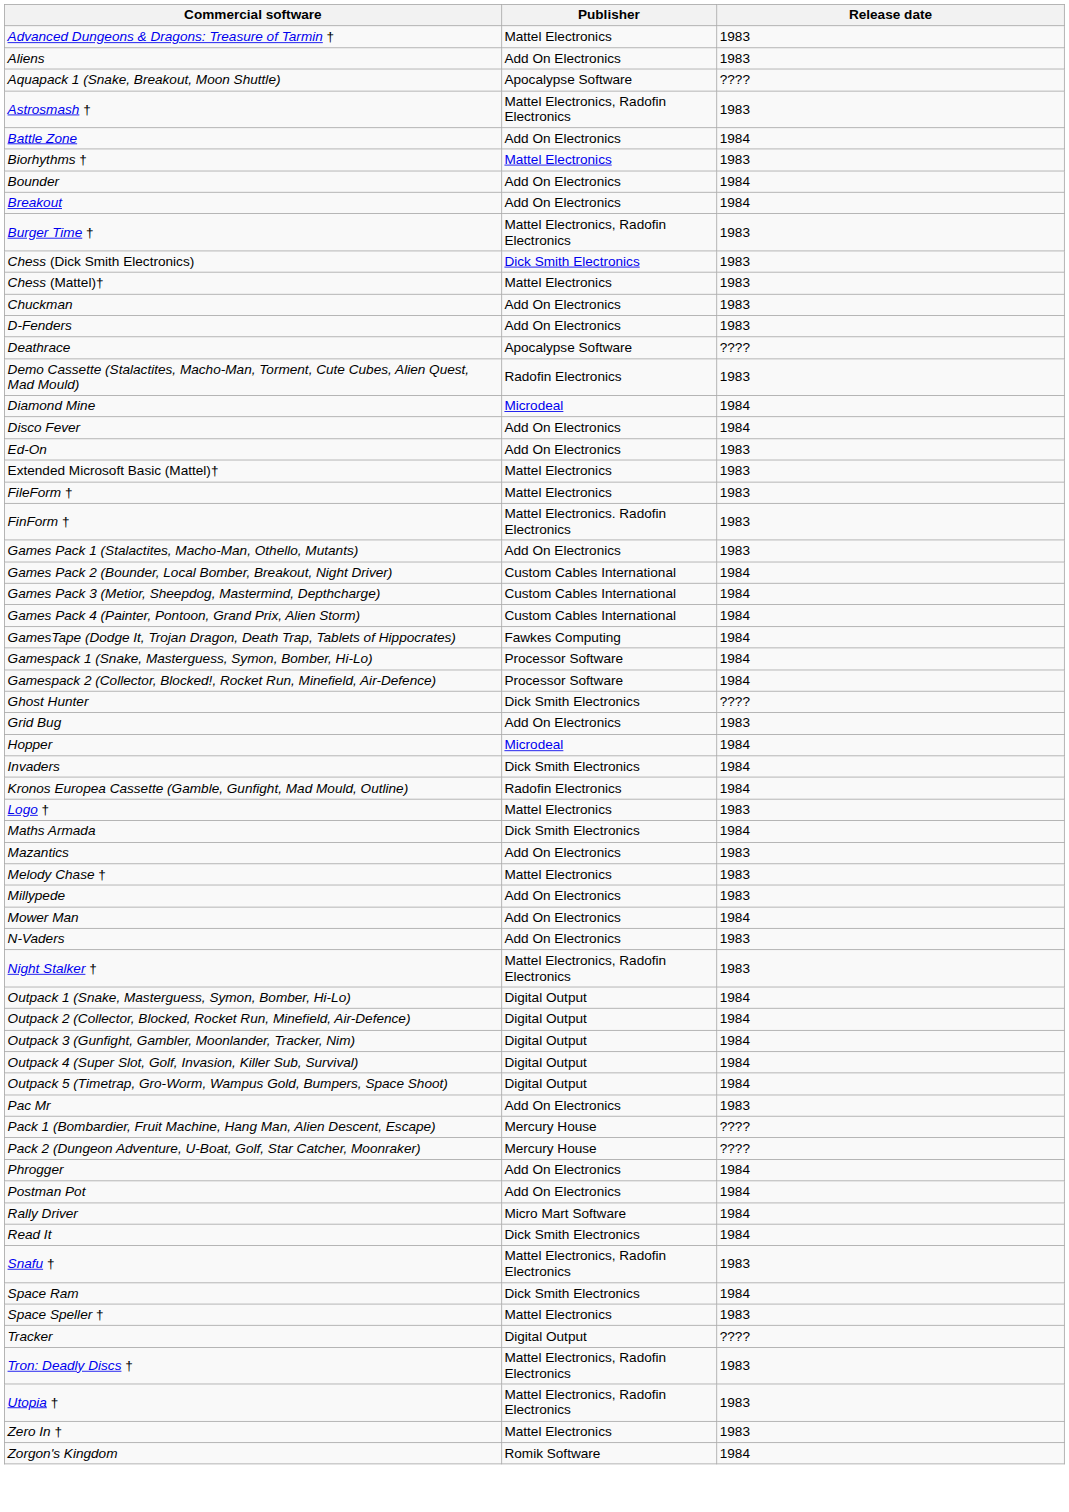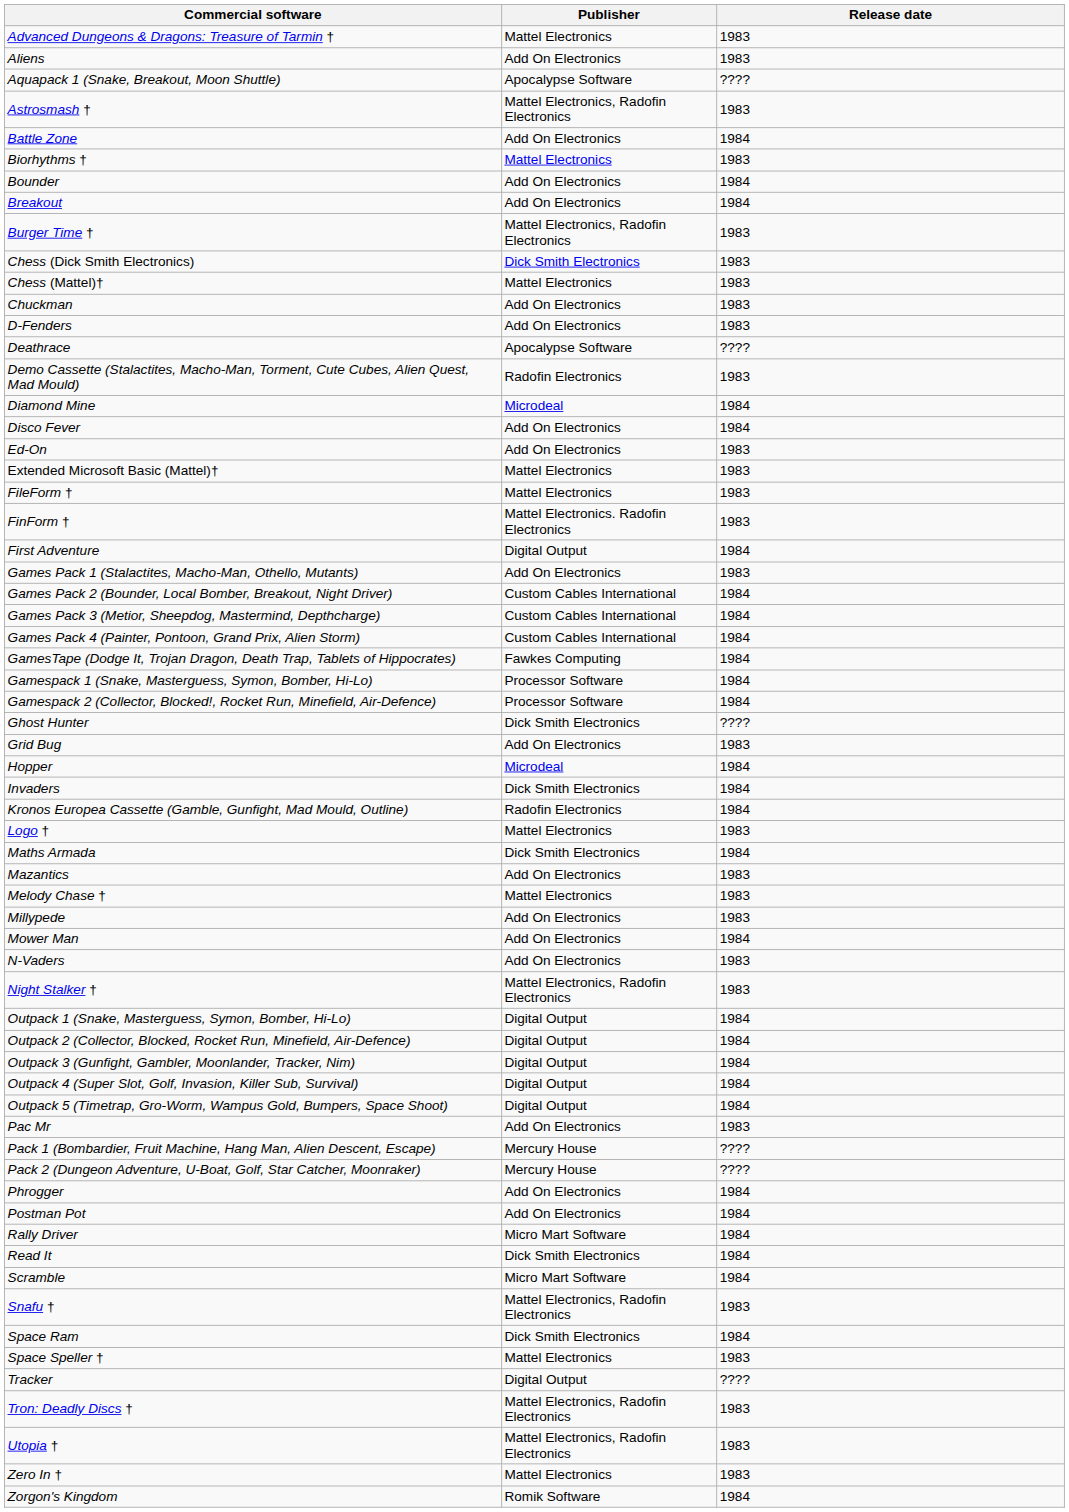+ row: First Adventure | Digital Output | 1984
+ row: Scramble | Micro Mart Software | 1984
